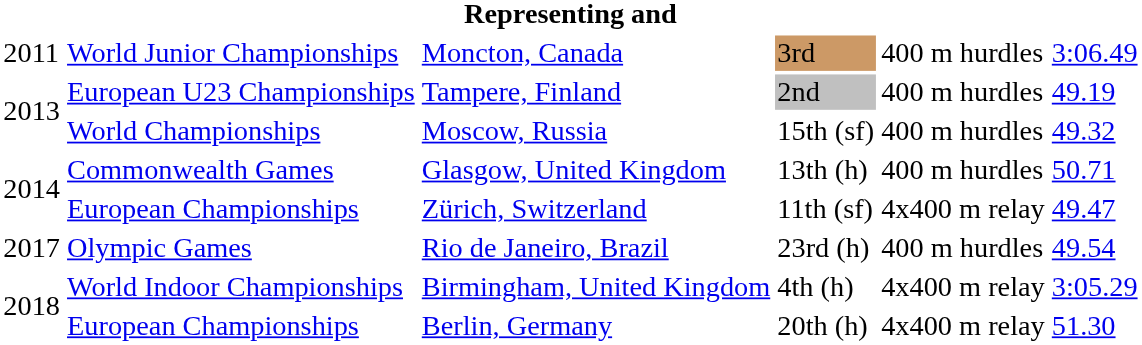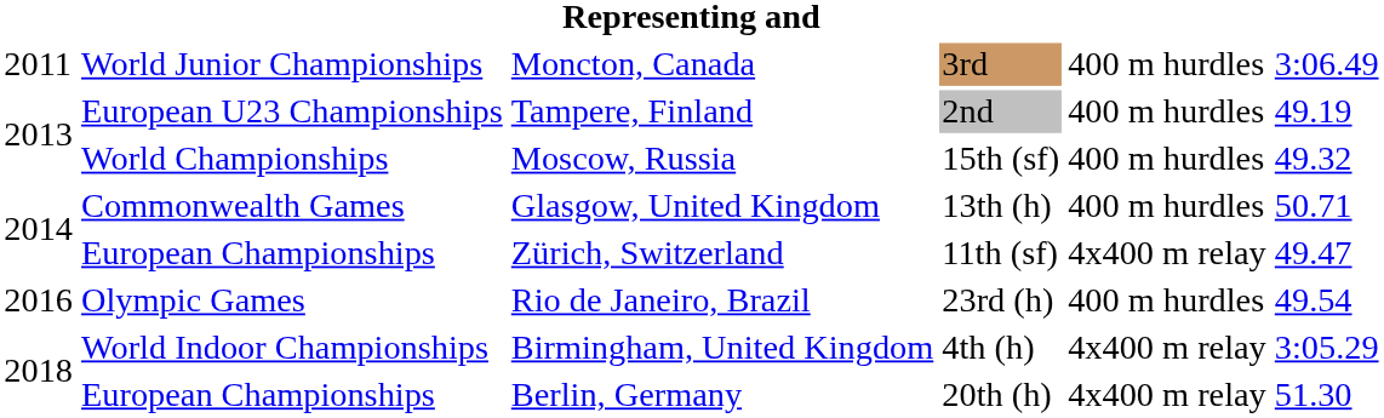Rio de Janeiro, Brazil | column 1: 2017 -> 2016
